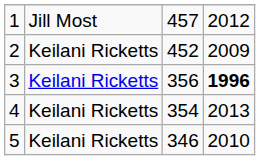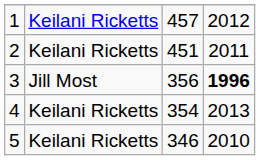1 | column 2: Jill Most -> Keilani Ricketts
2 | column 3: 452 -> 451
2 | column 4: 2009 -> 2011
3 | column 2: Keilani Ricketts -> Jill Most
